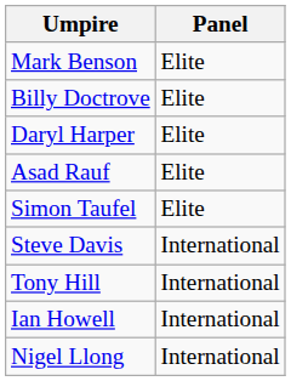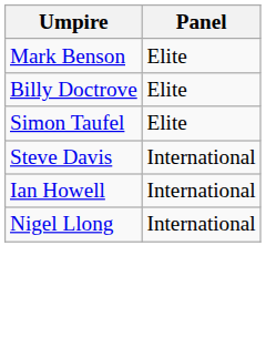- row: Daryl Harper | Elite
- row: Asad Rauf | Elite
- row: Tony Hill | International
